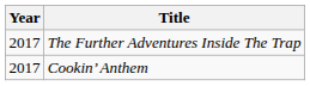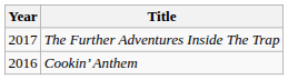Cookin’ Anthem | Year: 2017 -> 2016
